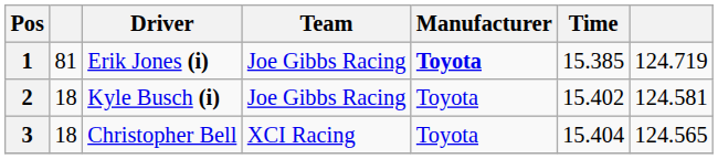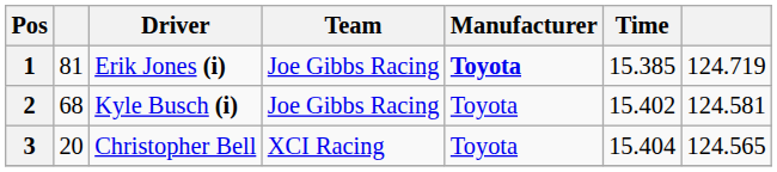2 | column 2: 18 -> 68
3 | column 2: 18 -> 20
